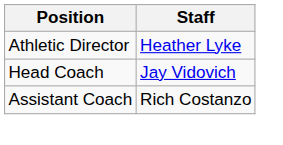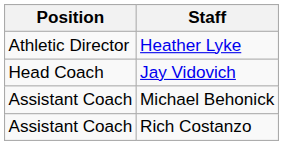+ row: Assistant Coach | Michael Behonick
